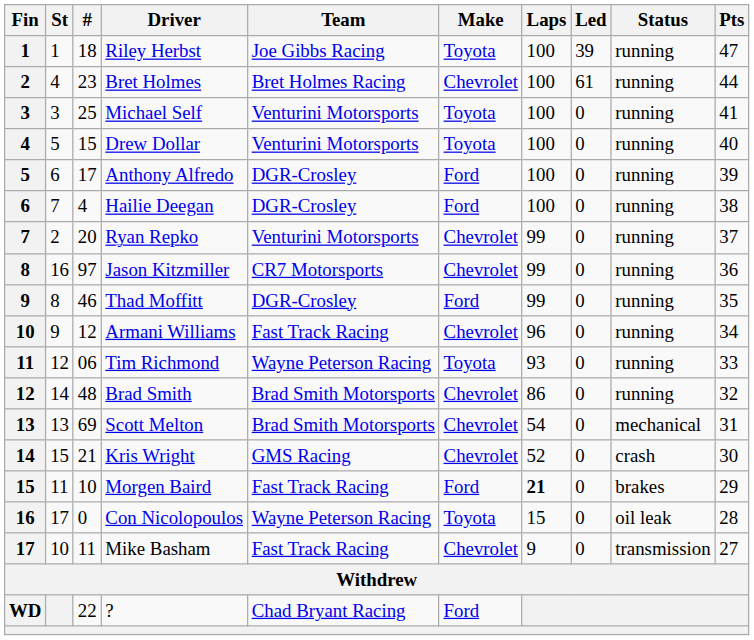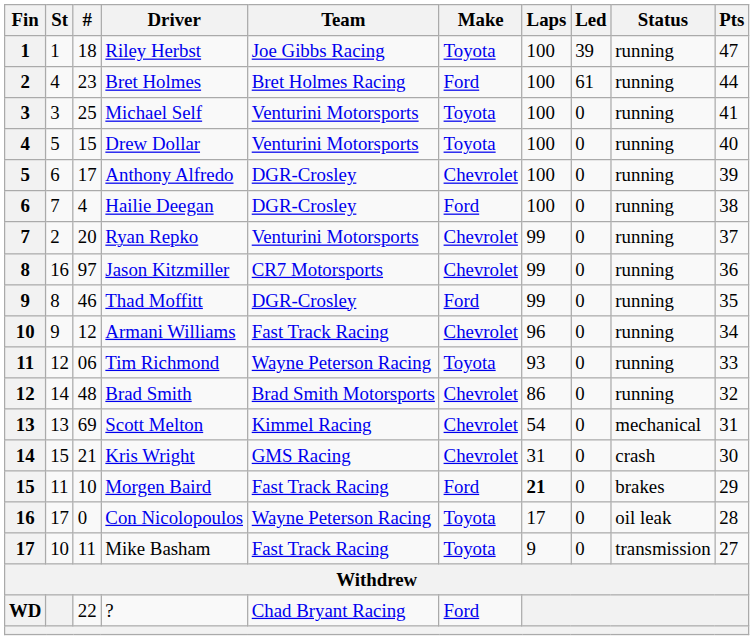Bret Holmes | Make: Chevrolet -> Ford
Anthony Alfredo | Make: Ford -> Chevrolet
Scott Melton | Team: Brad Smith Motorsports -> Kimmel Racing
Kris Wright | Laps: 52 -> 31
Con Nicolopoulos | Laps: 15 -> 17
Mike Basham | Make: Chevrolet -> Toyota
